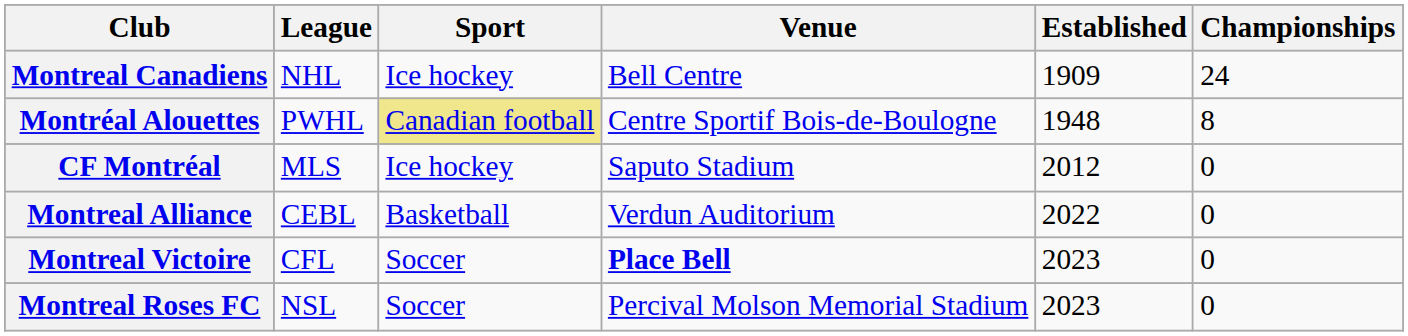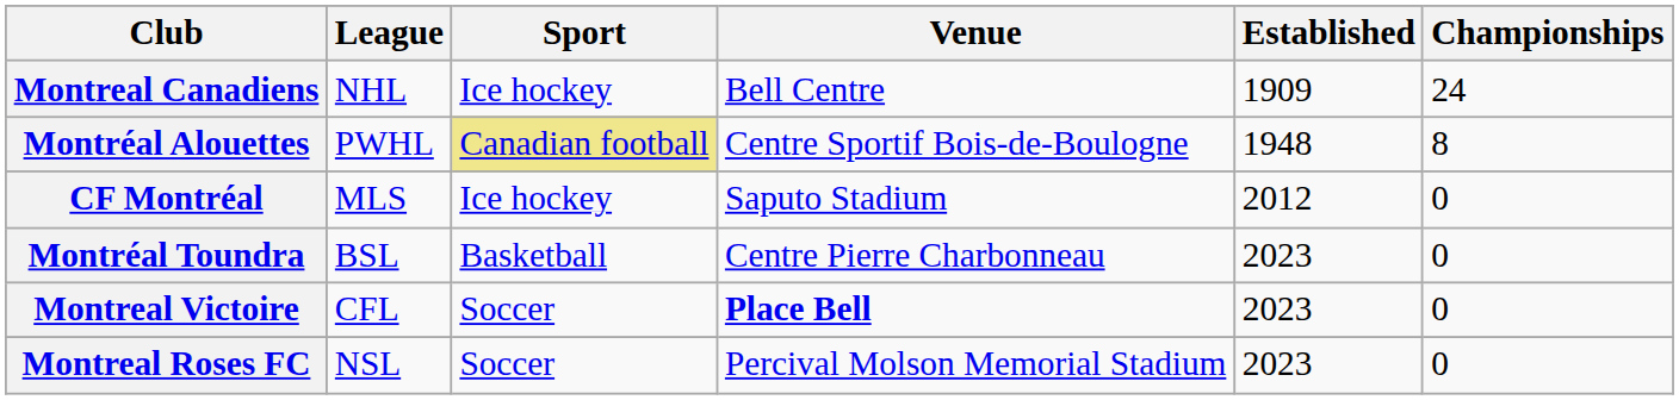- row: Montreal Alliance | CEBL | Basketball | Verdun Auditorium | 2022 | 0
+ row: Montréal Toundra | BSL | Basketball | Centre Pierre Charbonneau | 2023 | 0
